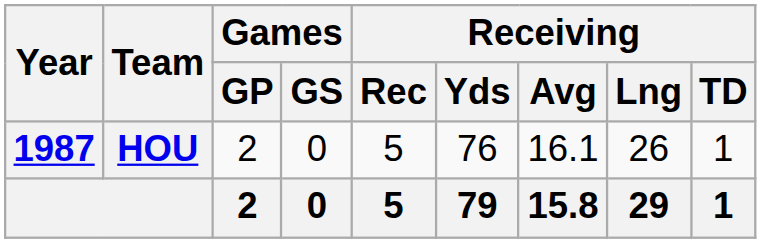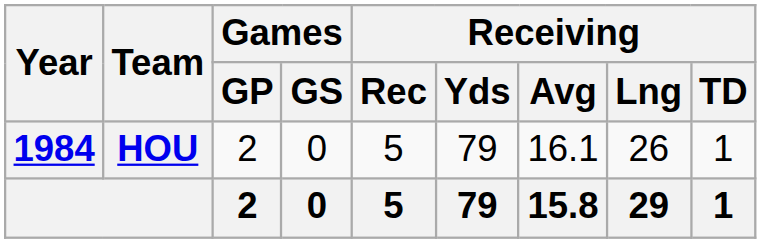HOU | Year: 1987 -> 1984
HOU | Receiving / Yds: 76 -> 79
